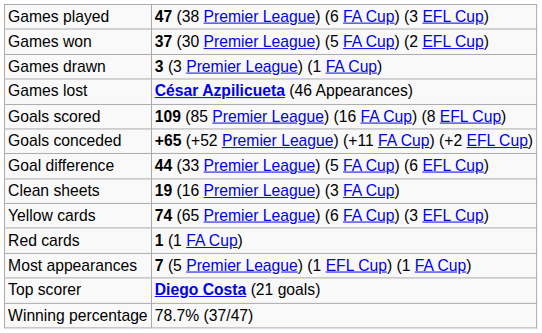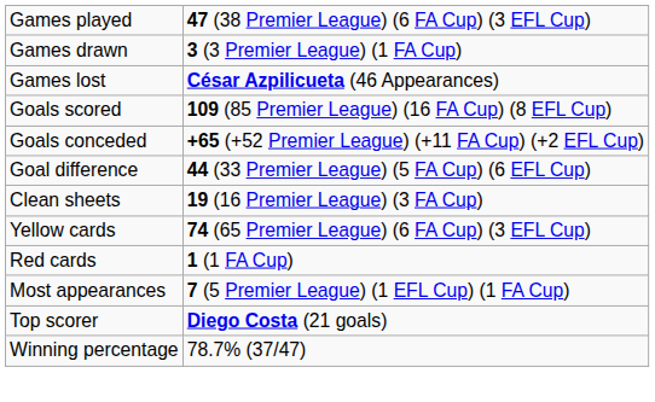- row: Games won | 37 (30 Premier League) (5 FA Cup) (2 EFL Cup)
